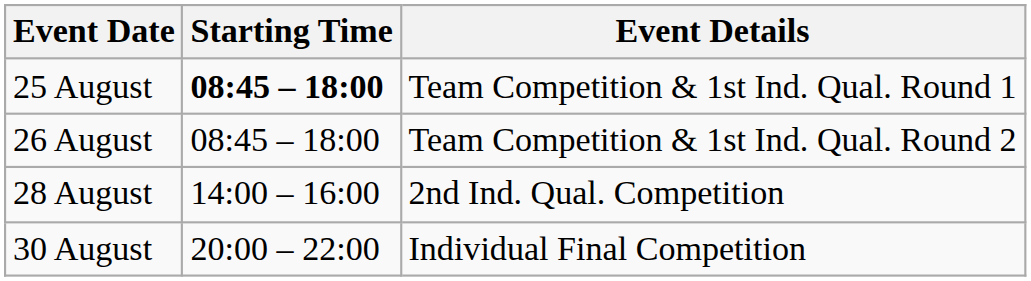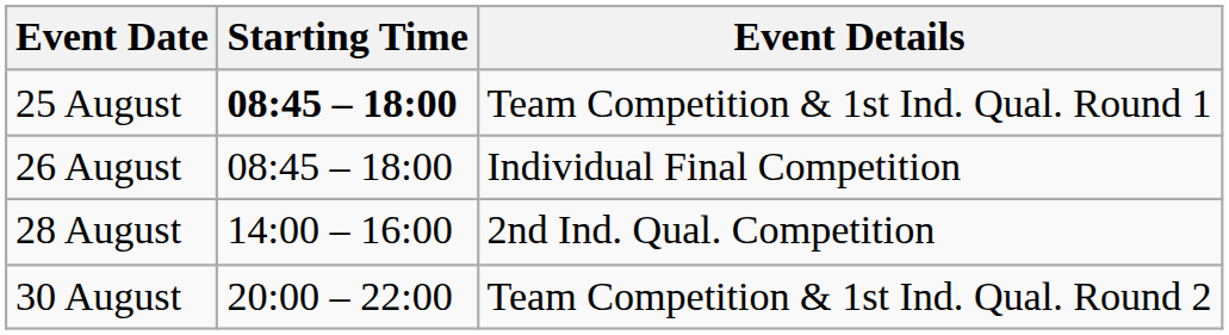26 August | Event Details: Team Competition & 1st Ind. Qual. Round 2 -> Individual Final Competition
30 August | Event Details: Individual Final Competition -> Team Competition & 1st Ind. Qual. Round 2
